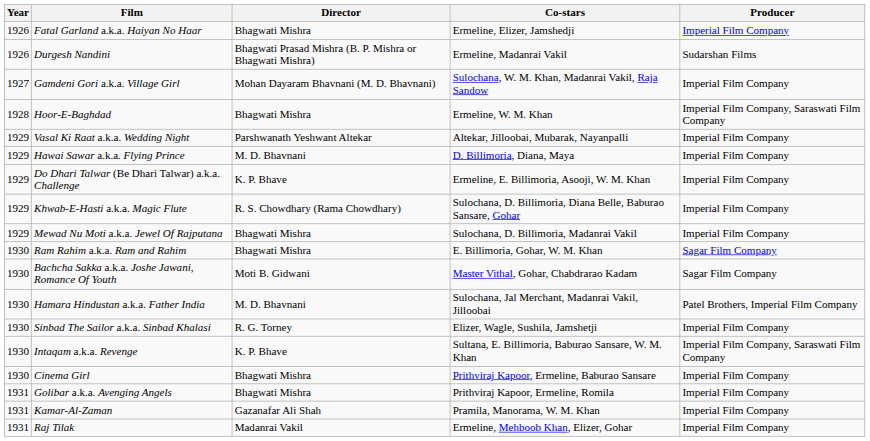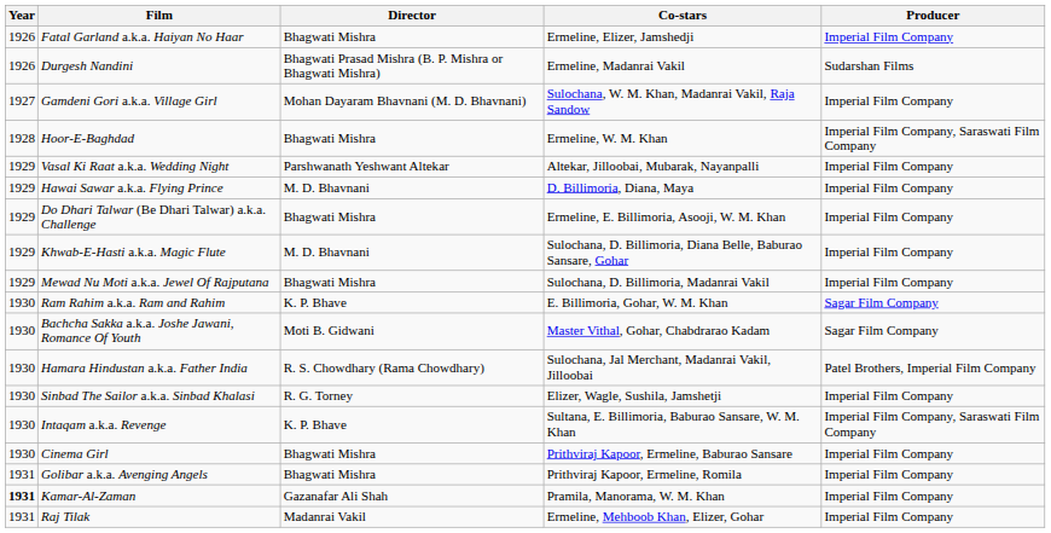Do Dhari Talwar (Be Dhari Talwar) a.k.a. Challenge | Director: K. P. Bhave -> Bhagwati Mishra
Khwab-E-Hasti a.k.a. Magic Flute | Director: R. S. Chowdhary (Rama Chowdhary) -> M. D. Bhavnani
Ram Rahim a.k.a. Ram and Rahim | Director: Bhagwati Mishra -> K. P. Bhave
Hamara Hindustan a.k.a. Father India | Director: M. D. Bhavnani -> R. S. Chowdhary (Rama Chowdhary)
Kamar-Al-Zaman | Year: normal -> bold
